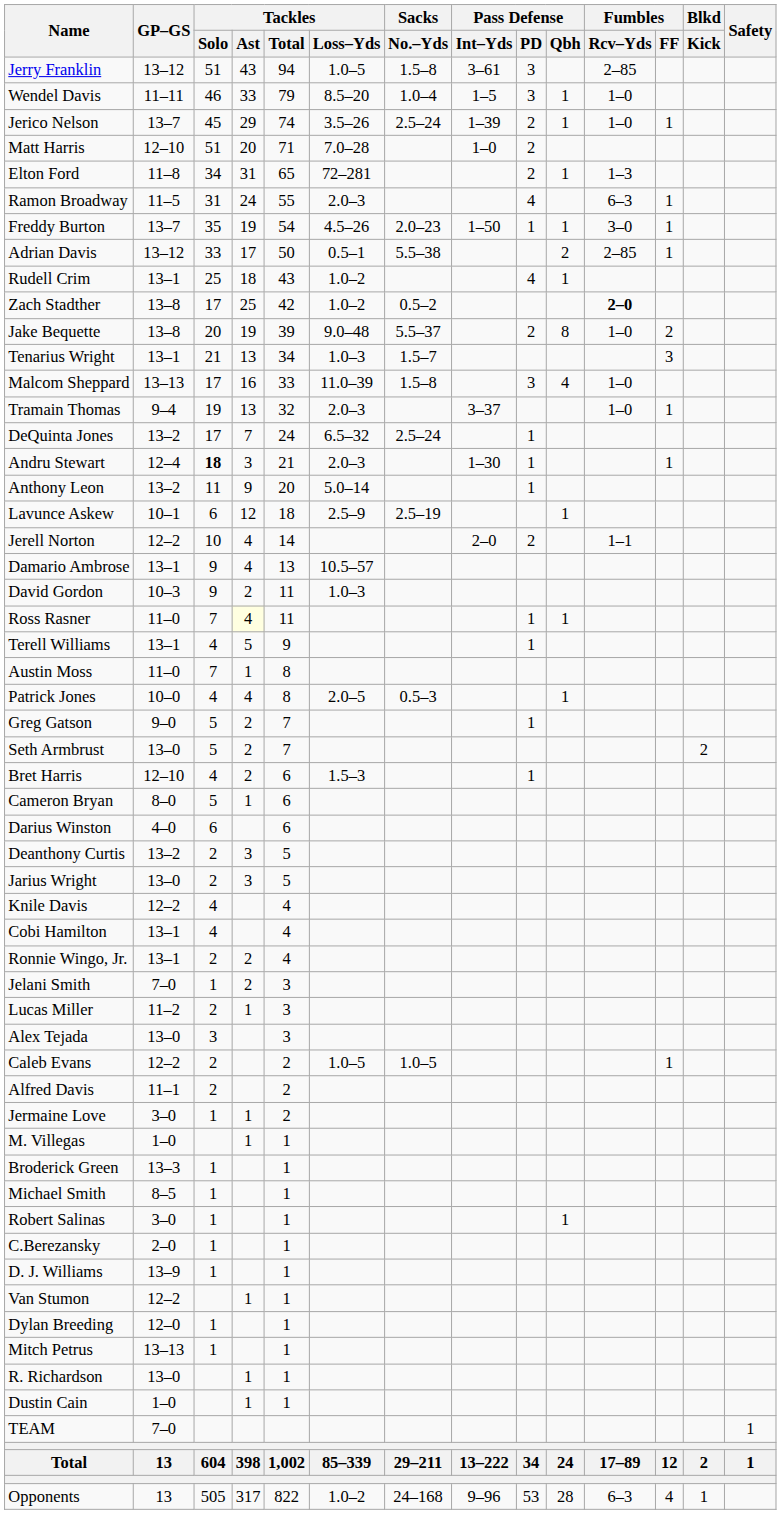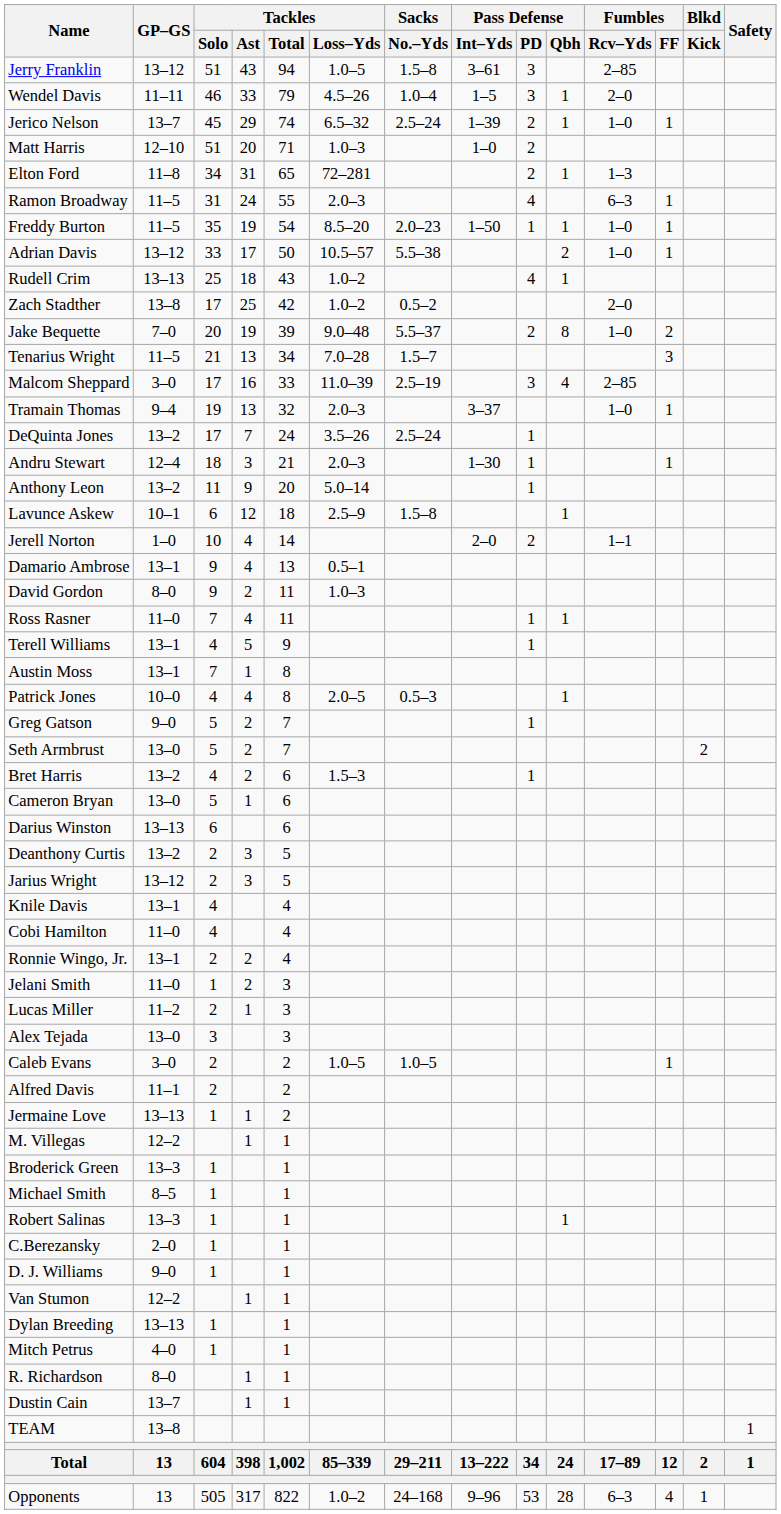Wendel Davis | Tackles / Loss–Yds: 8.5–20 -> 4.5–26
Wendel Davis | Fumbles / Rcv–Yds: 1–0 -> 2–0
Jerico Nelson | Tackles / Loss–Yds: 3.5–26 -> 6.5–32
Matt Harris | Tackles / Loss–Yds: 7.0–28 -> 1.0–3
Freddy Burton | GP–GS: 13–7 -> 11–5
Freddy Burton | Tackles / Loss–Yds: 4.5–26 -> 8.5–20
Freddy Burton | Fumbles / Rcv–Yds: 3–0 -> 1–0
Adrian Davis | Tackles / Loss–Yds: 0.5–1 -> 10.5–57
Adrian Davis | Fumbles / Rcv–Yds: 2–85 -> 1–0
Rudell Crim | GP–GS: 13–1 -> 13–13
Zach Stadther | Fumbles / Rcv–Yds: bold -> normal
Jake Bequette | GP–GS: 13–8 -> 7–0
Tenarius Wright | GP–GS: 13–1 -> 11–5
Tenarius Wright | Tackles / Loss–Yds: 1.0–3 -> 7.0–28
Malcom Sheppard | GP–GS: 13–13 -> 3–0
Malcom Sheppard | Sacks / No.–Yds: 1.5–8 -> 2.5–19
Malcom Sheppard | Fumbles / Rcv–Yds: 1–0 -> 2–85
DeQuinta Jones | Tackles / Loss–Yds: 6.5–32 -> 3.5–26
Andru Stewart | Tackles / Solo: bold -> normal
Lavunce Askew | Sacks / No.–Yds: 2.5–19 -> 1.5–8
Jerell Norton | GP–GS: 12–2 -> 1–0
Damario Ambrose | Tackles / Loss–Yds: 10.5–57 -> 0.5–1
David Gordon | GP–GS: 10–3 -> 8–0
Ross Rasner | Tackles / Ast: lightyellow background -> no background
Austin Moss | GP–GS: 11–0 -> 13–1
Bret Harris | GP–GS: 12–10 -> 13–2
Cameron Bryan | GP–GS: 8–0 -> 13–0
Darius Winston | GP–GS: 4–0 -> 13–13
Jarius Wright | GP–GS: 13–0 -> 13–12
Knile Davis | GP–GS: 12–2 -> 13–1
Cobi Hamilton | GP–GS: 13–1 -> 11–0
Jelani Smith | GP–GS: 7–0 -> 11–0
Caleb Evans | GP–GS: 12–2 -> 3–0
Jermaine Love | GP–GS: 3–0 -> 13–13
M. Villegas | GP–GS: 1–0 -> 12–2
Robert Salinas | GP–GS: 3–0 -> 13–3
D. J. Williams | GP–GS: 13–9 -> 9–0
Dylan Breeding | GP–GS: 12–0 -> 13–13
Mitch Petrus | GP–GS: 13–13 -> 4–0
R. Richardson | GP–GS: 13–0 -> 8–0
Dustin Cain | GP–GS: 1–0 -> 13–7
TEAM | GP–GS: 7–0 -> 13–8
